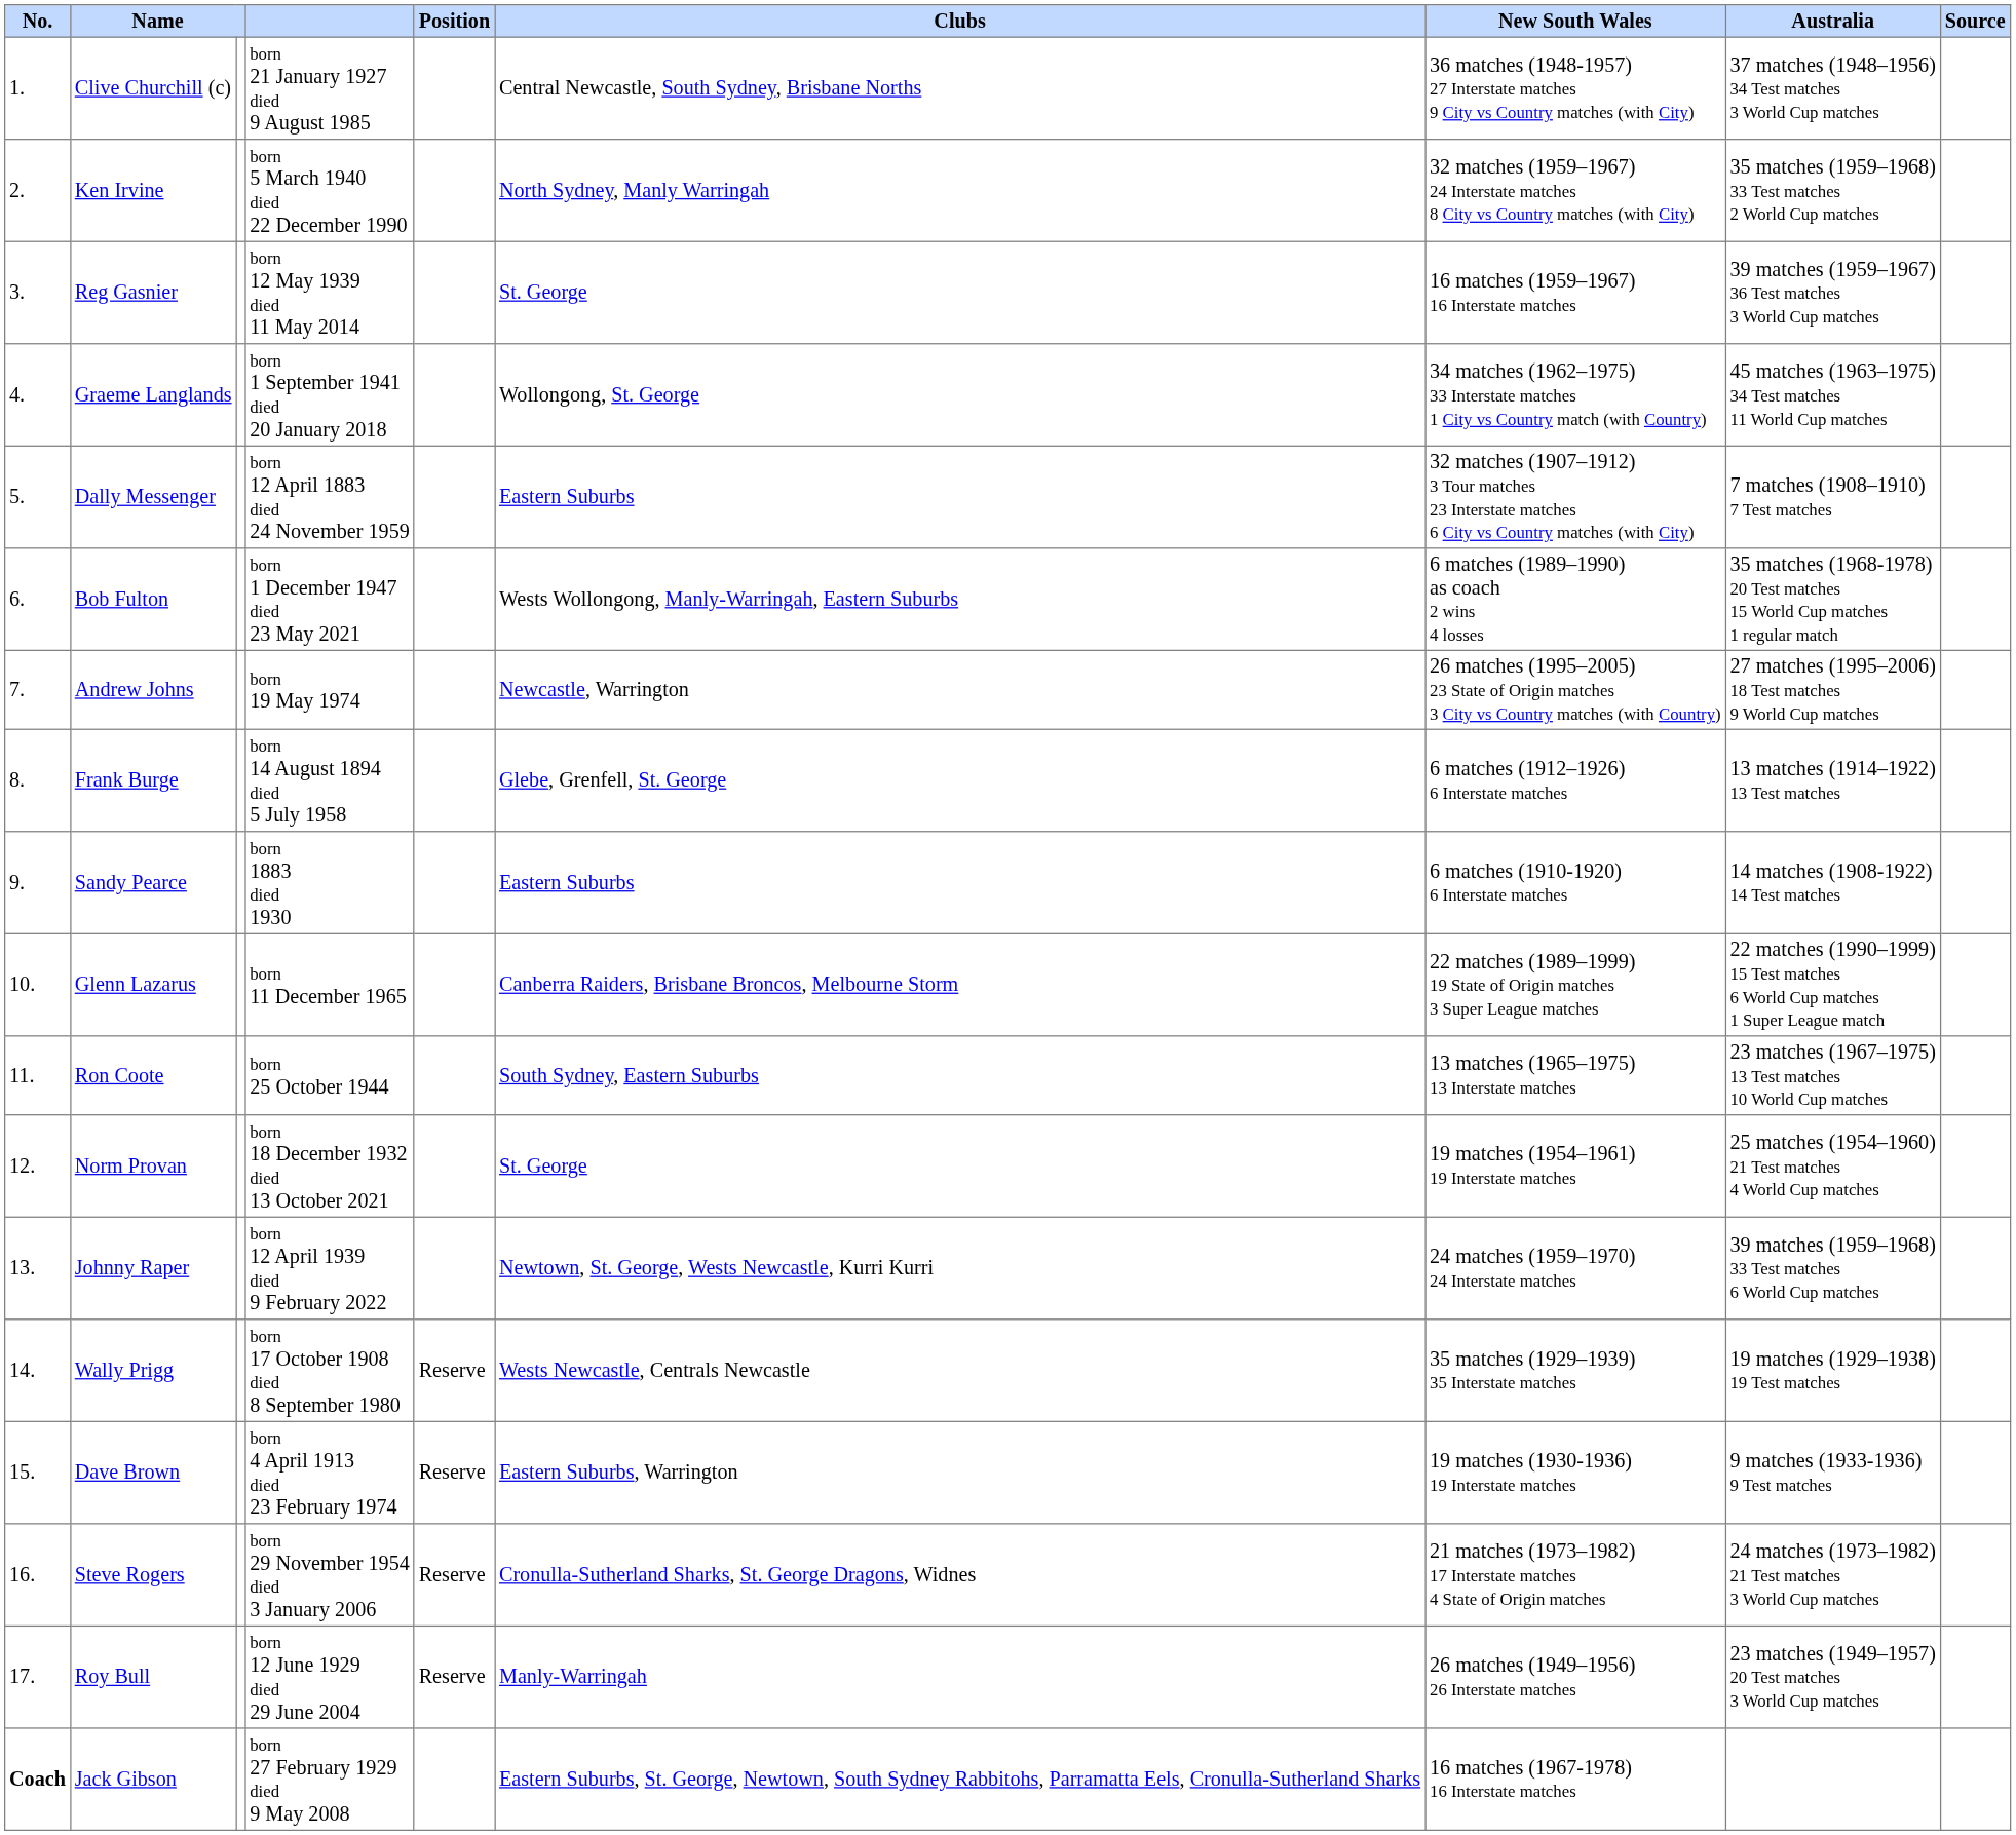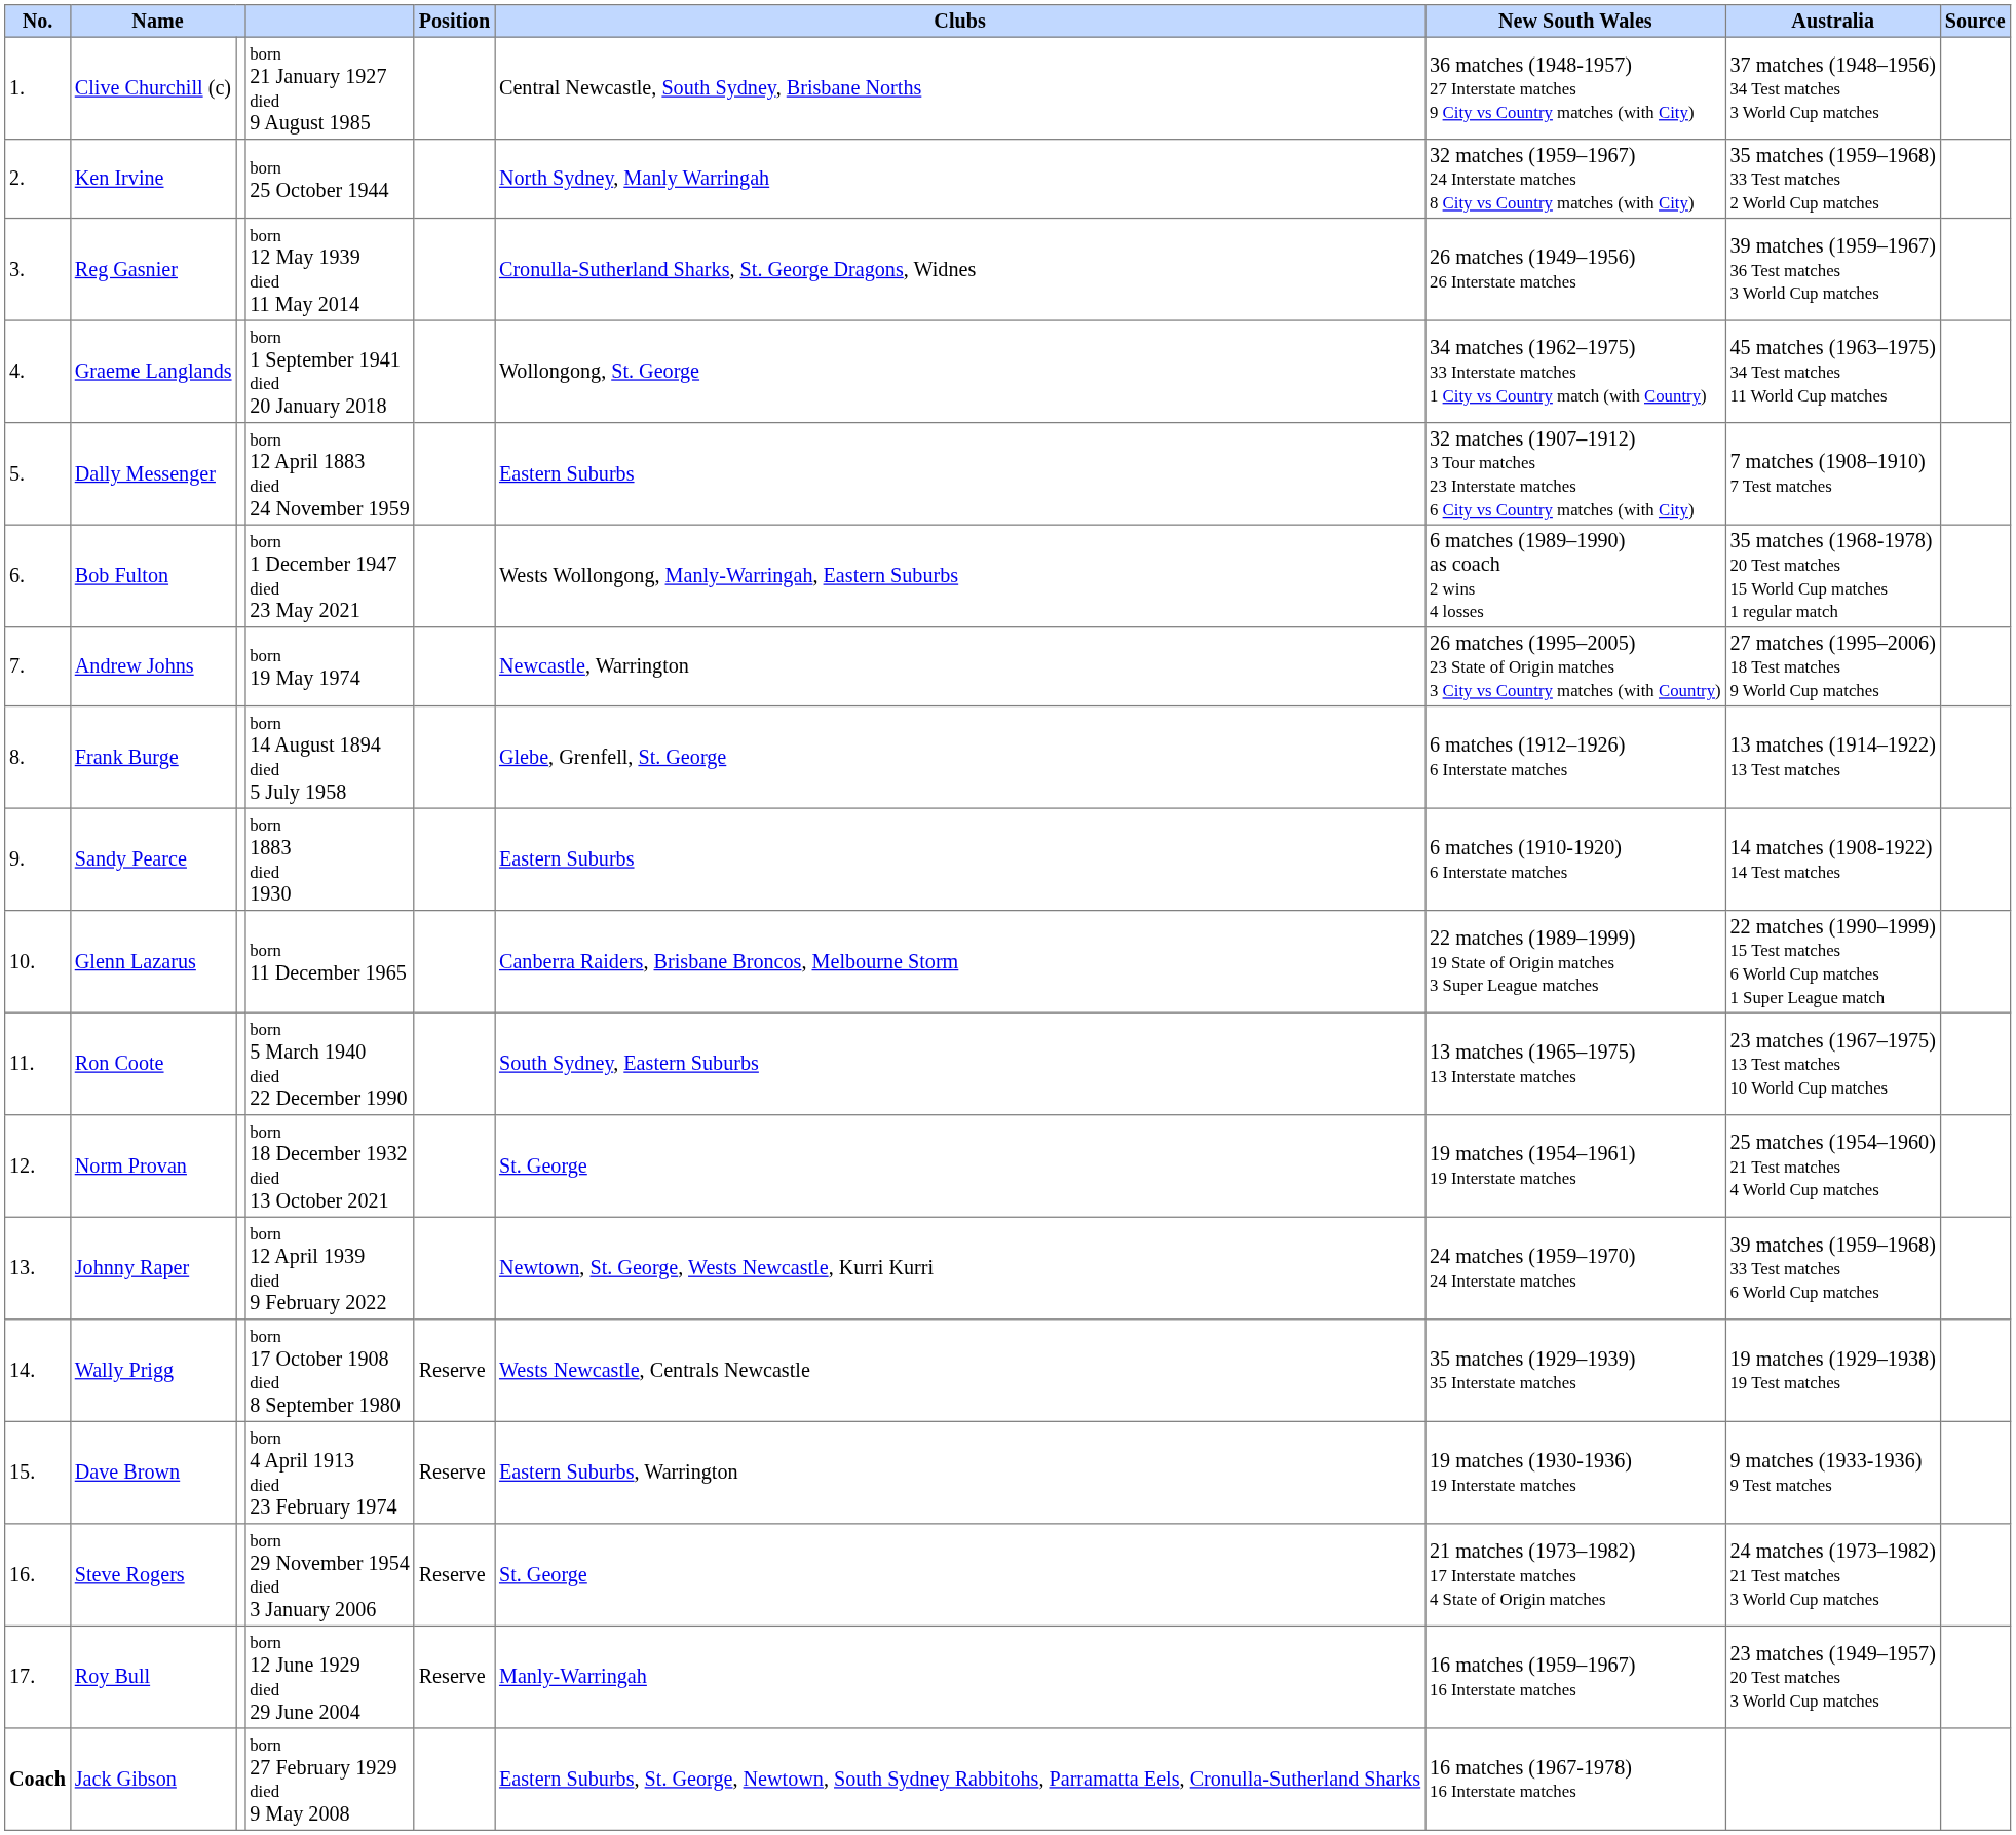Ken Irvine | column 4: born 5 March 1940 died 22 December 1990 -> born 25 October 1944
Reg Gasnier | Clubs: St. George -> Cronulla-Sutherland Sharks, St. George Dragons, Widnes
Reg Gasnier | New South Wales: 16 matches (1959–1967) 16 Interstate matches -> 26 matches (1949–1956) 26 Interstate matches
Ron Coote | column 4: born 25 October 1944 -> born 5 March 1940 died 22 December 1990
Steve Rogers | Clubs: Cronulla-Sutherland Sharks, St. George Dragons, Widnes -> St. George
Roy Bull | New South Wales: 26 matches (1949–1956) 26 Interstate matches -> 16 matches (1959–1967) 16 Interstate matches
